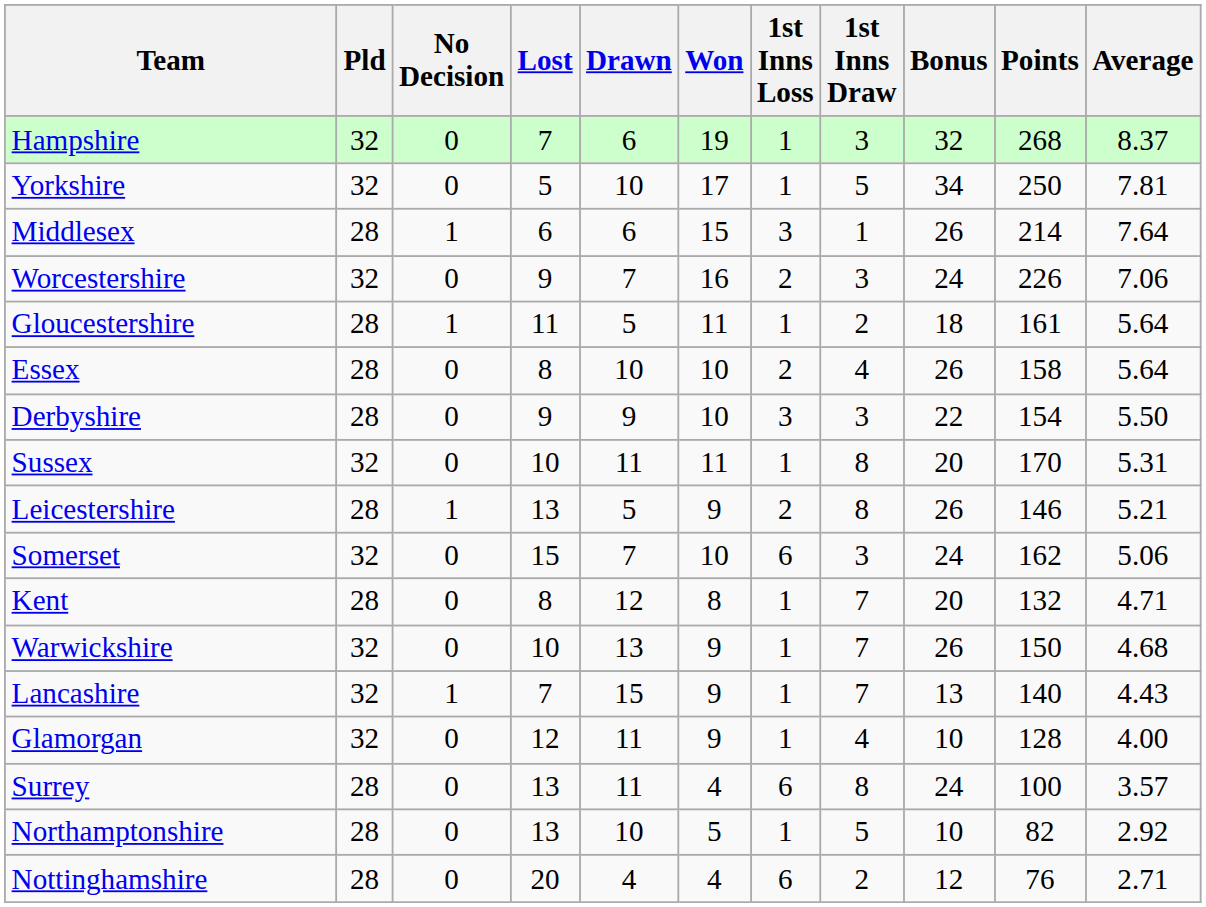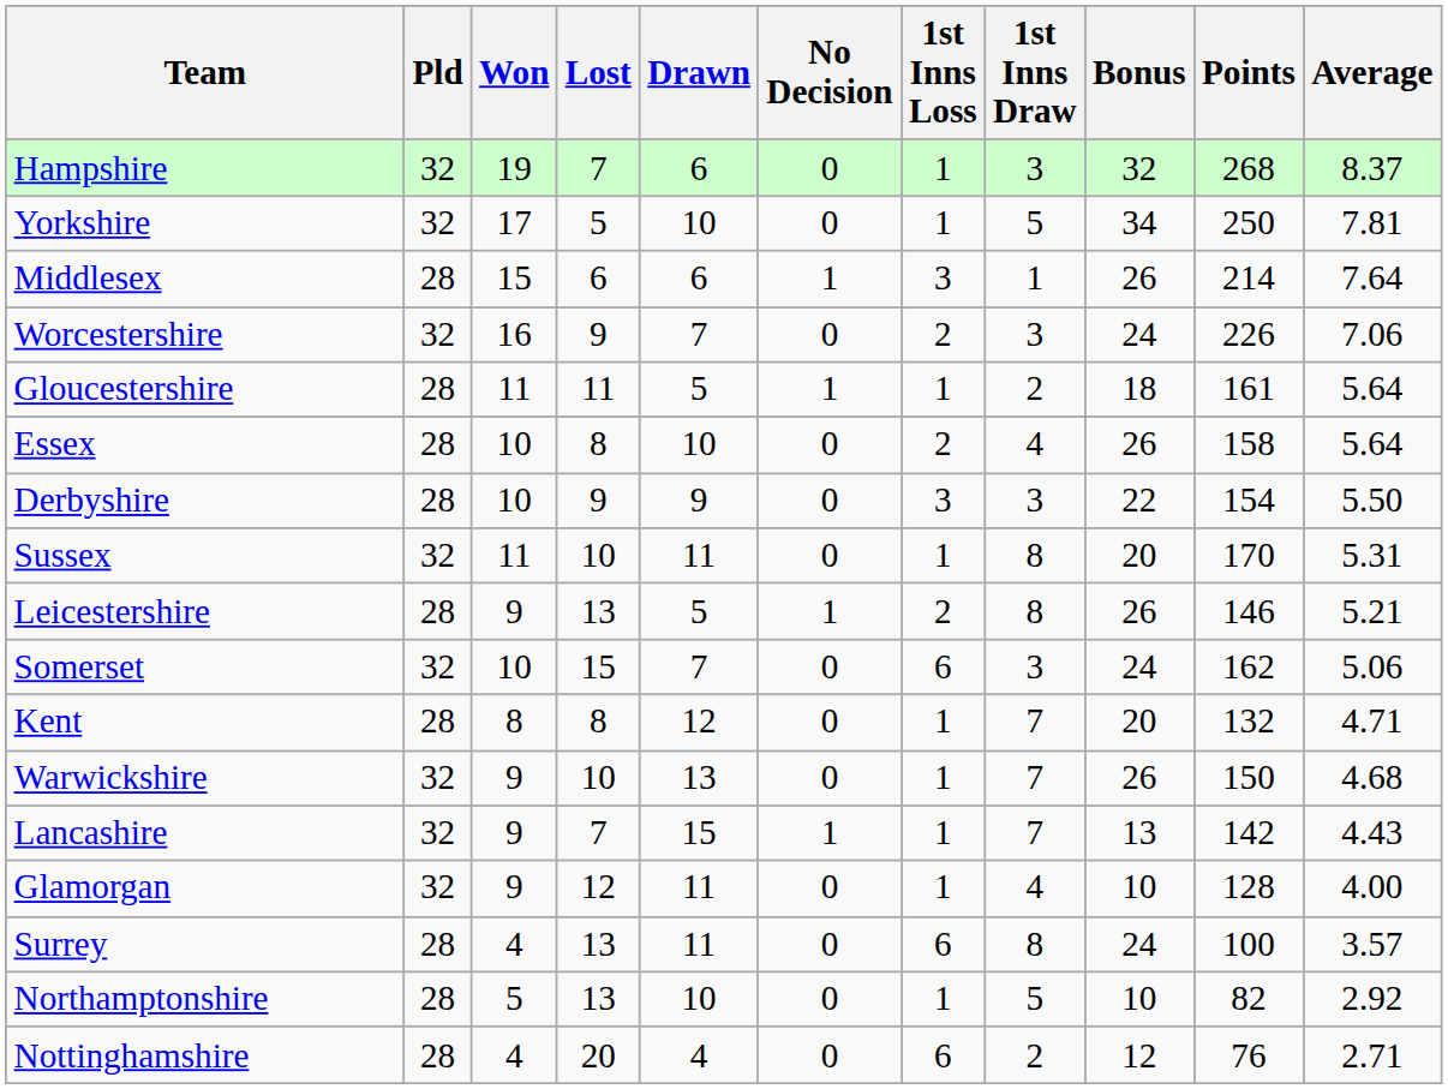columns swapped: Won <-> No Decision
Lancashire | Points: 140 -> 142
